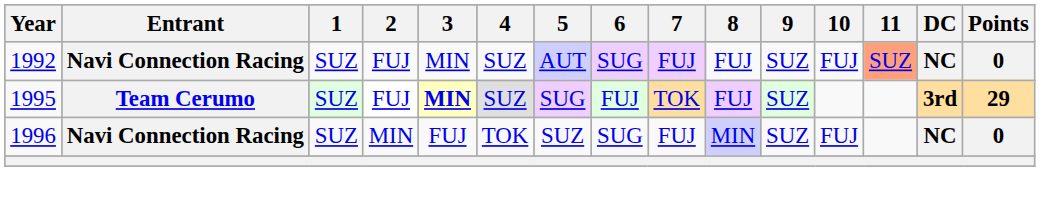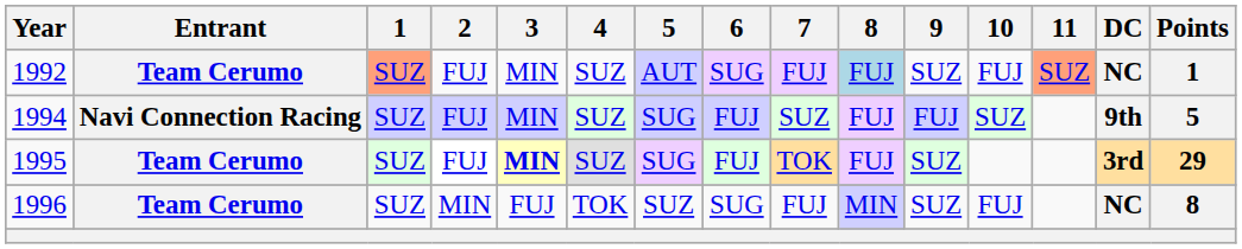1992 | Entrant: Navi Connection Racing -> Team Cerumo
1992 | 1: no background -> lightsalmon background
1992 | 8: no background -> lightblue background
1992 | Points: 0 -> 1
+ row: 1994 | Navi Connection Racing | SUZ | FUJ | MIN | SUZ | SUG | FUJ | SUZ | FUJ | FUJ | SUZ | 9th | 5
1996 | Entrant: Navi Connection Racing -> Team Cerumo
1996 | Points: 0 -> 8
